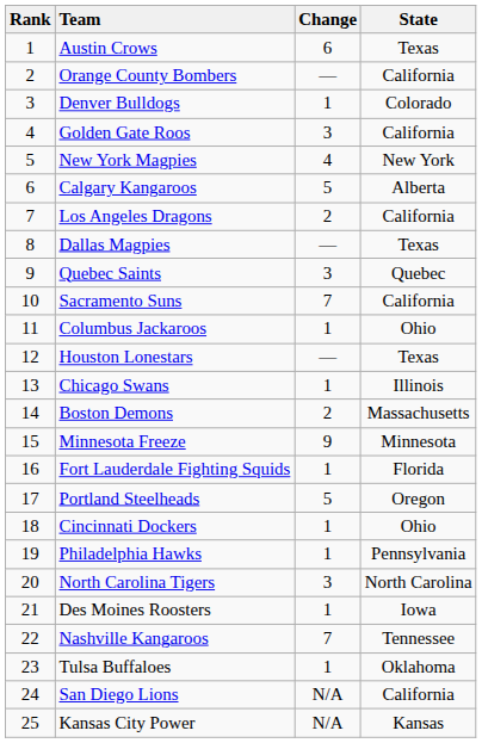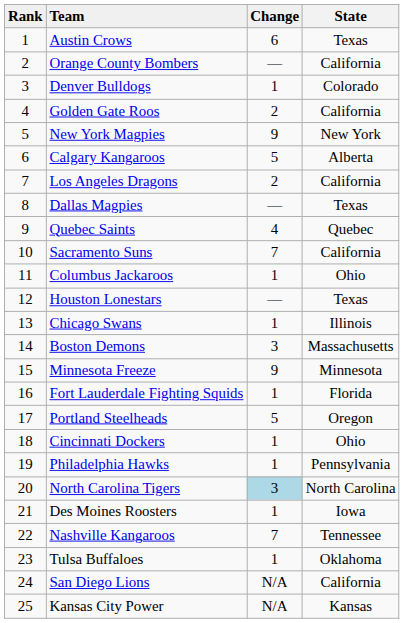Golden Gate Roos | Change: 3 -> 2
New York Magpies | Change: 4 -> 9
Quebec Saints | Change: 3 -> 4
Boston Demons | Change: 2 -> 3
North Carolina Tigers | Change: no background -> lightblue background
